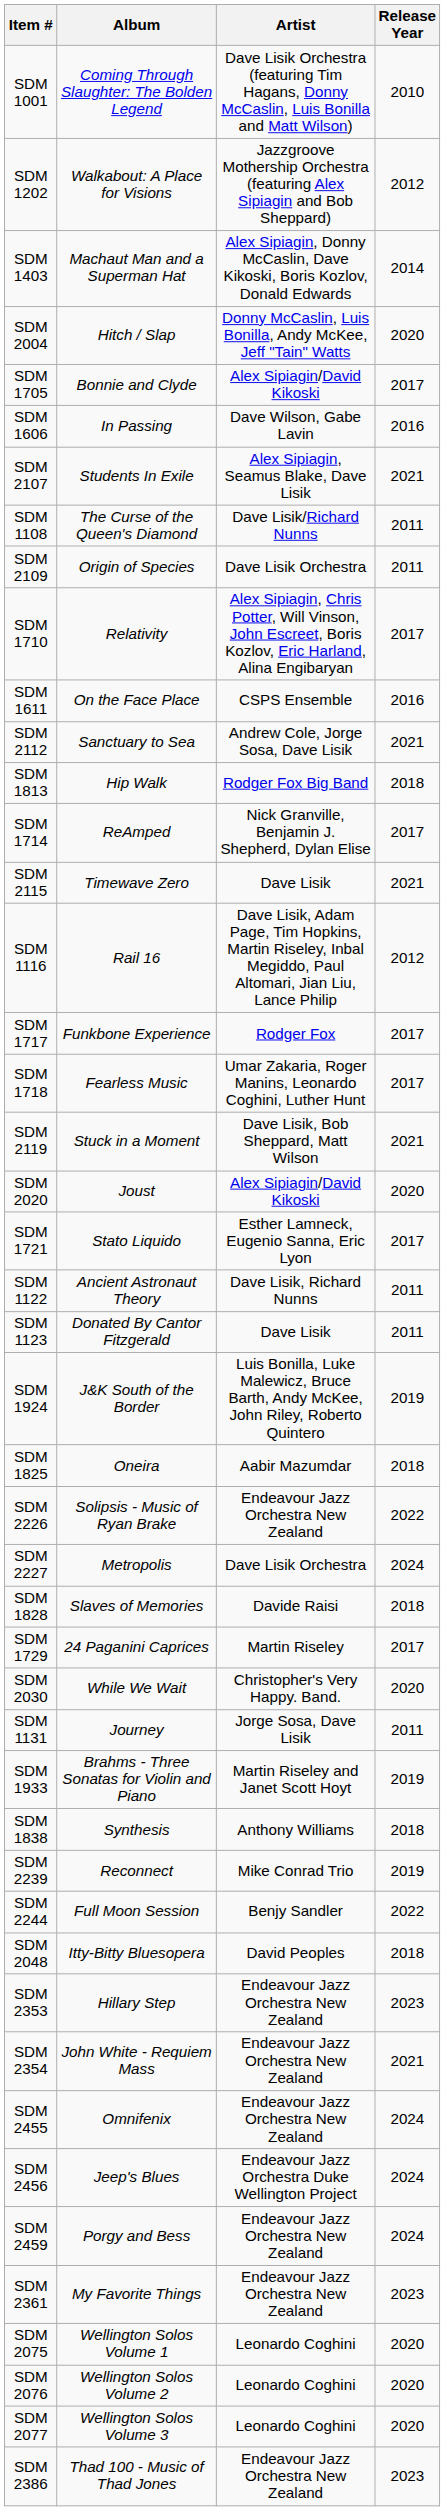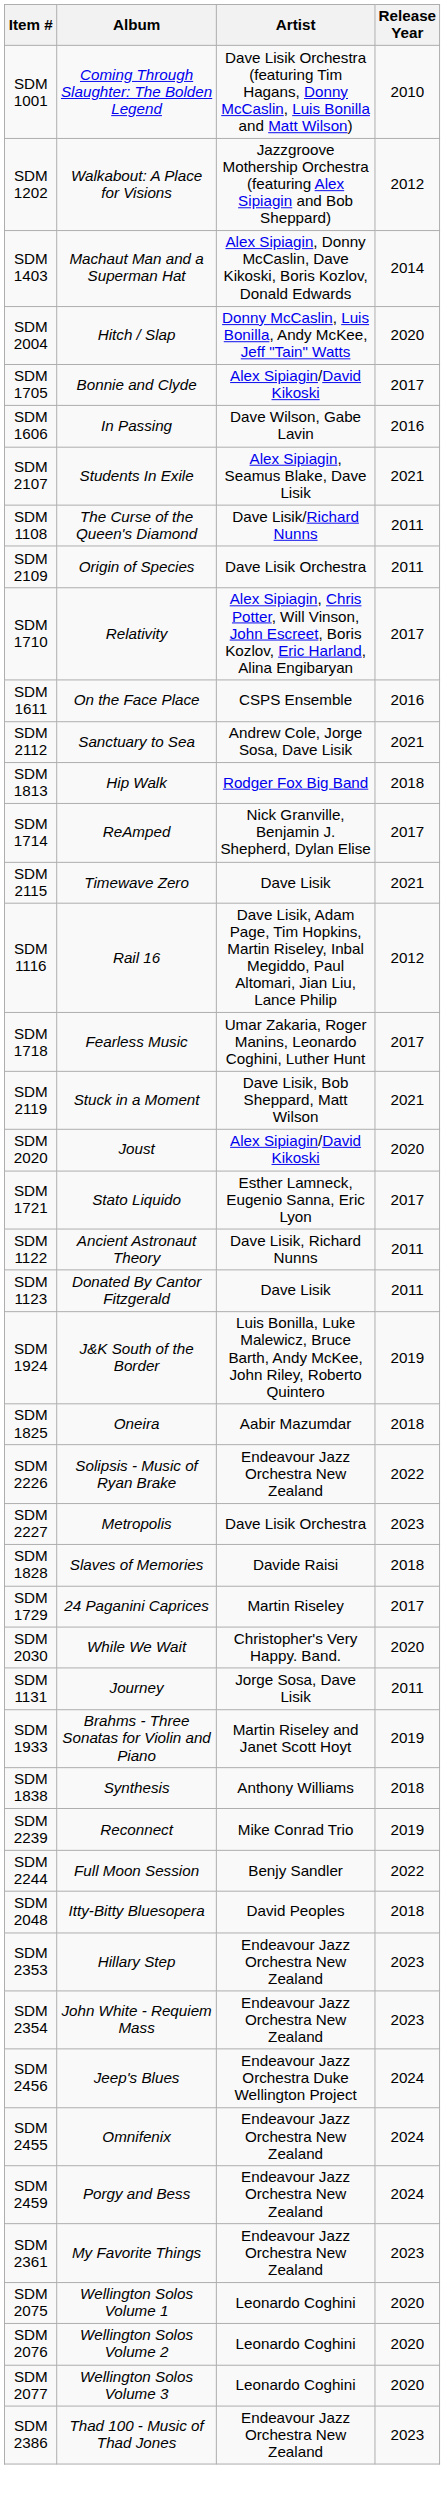- row: SDM 1717 | Funkbone Experience | Rodger Fox | 2017
SDM 2227 | Release Year: 2024 -> 2023
SDM 2354 | Release Year: 2021 -> 2023
rows swapped: SDM 2455 <-> SDM 2456
